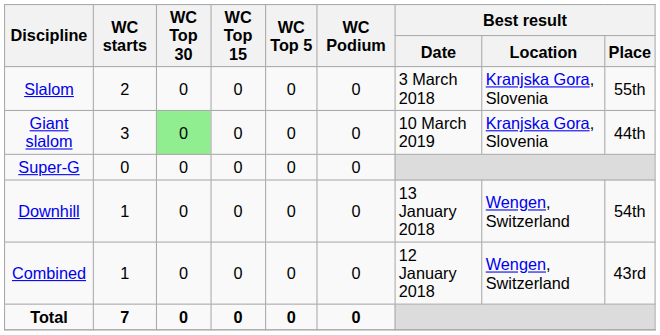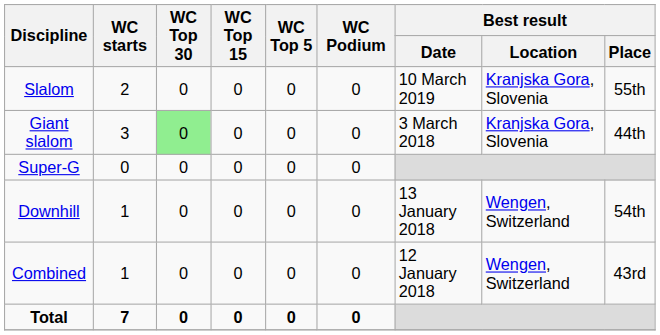Slalom | Best result / Date: 3 March 2018 -> 10 March 2019
Giant slalom | Best result / Date: 10 March 2019 -> 3 March 2018
